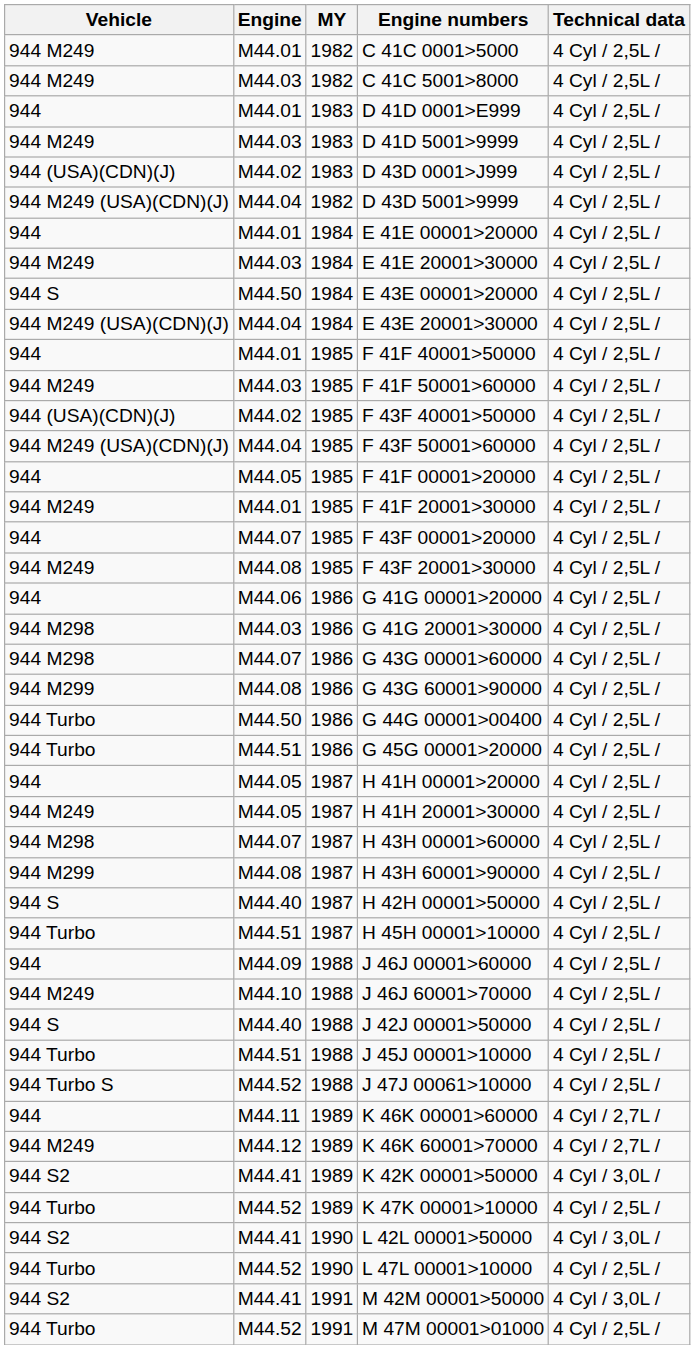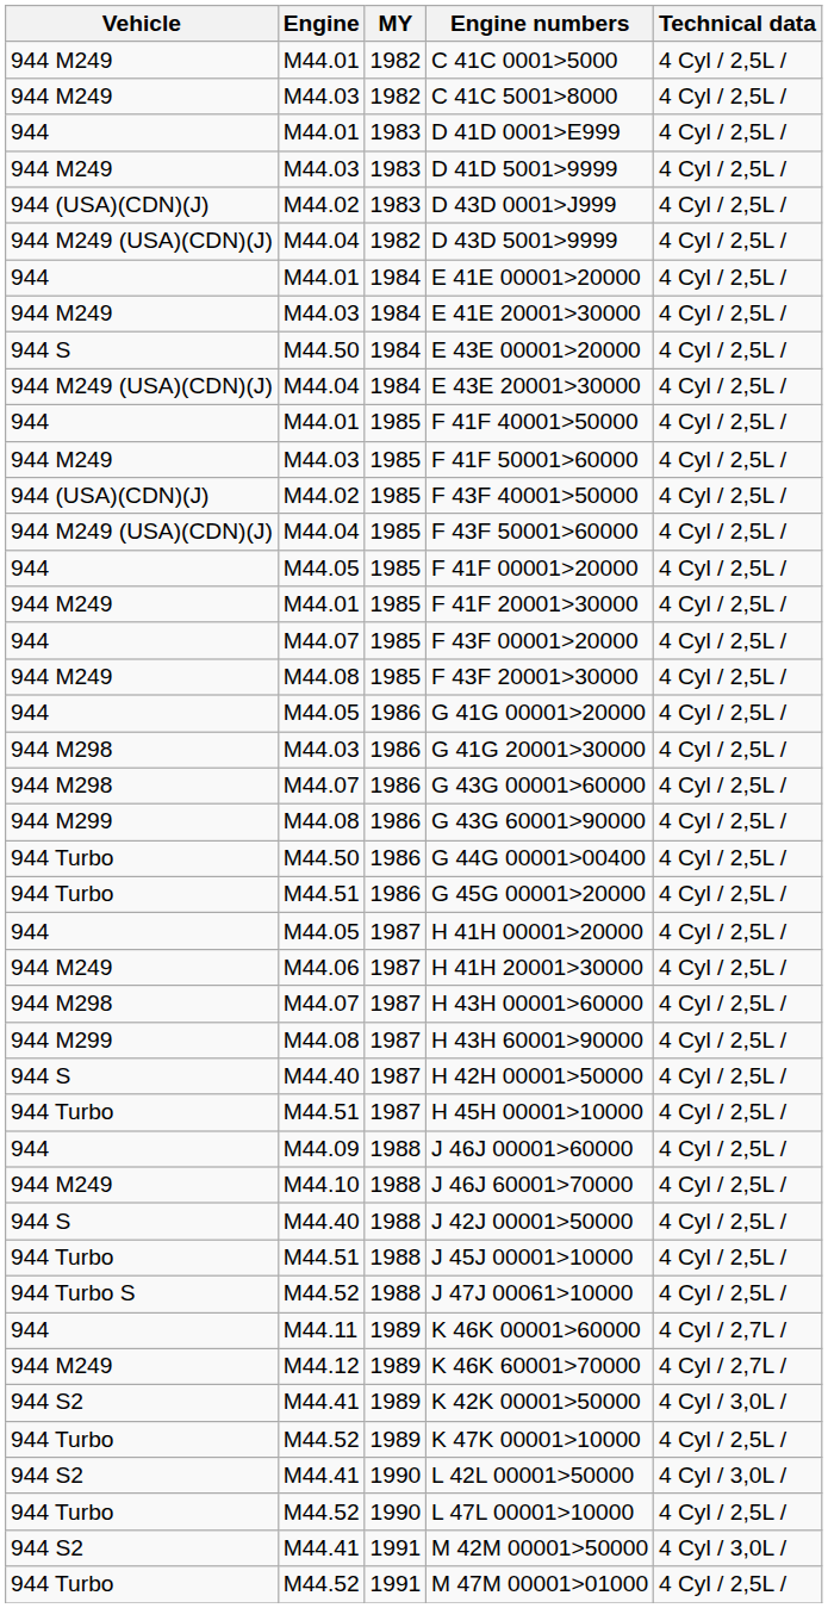G 41G 00001>20000 | Engine: M44.06 -> M44.05
H 41H 20001>30000 | Engine: M44.05 -> M44.06
